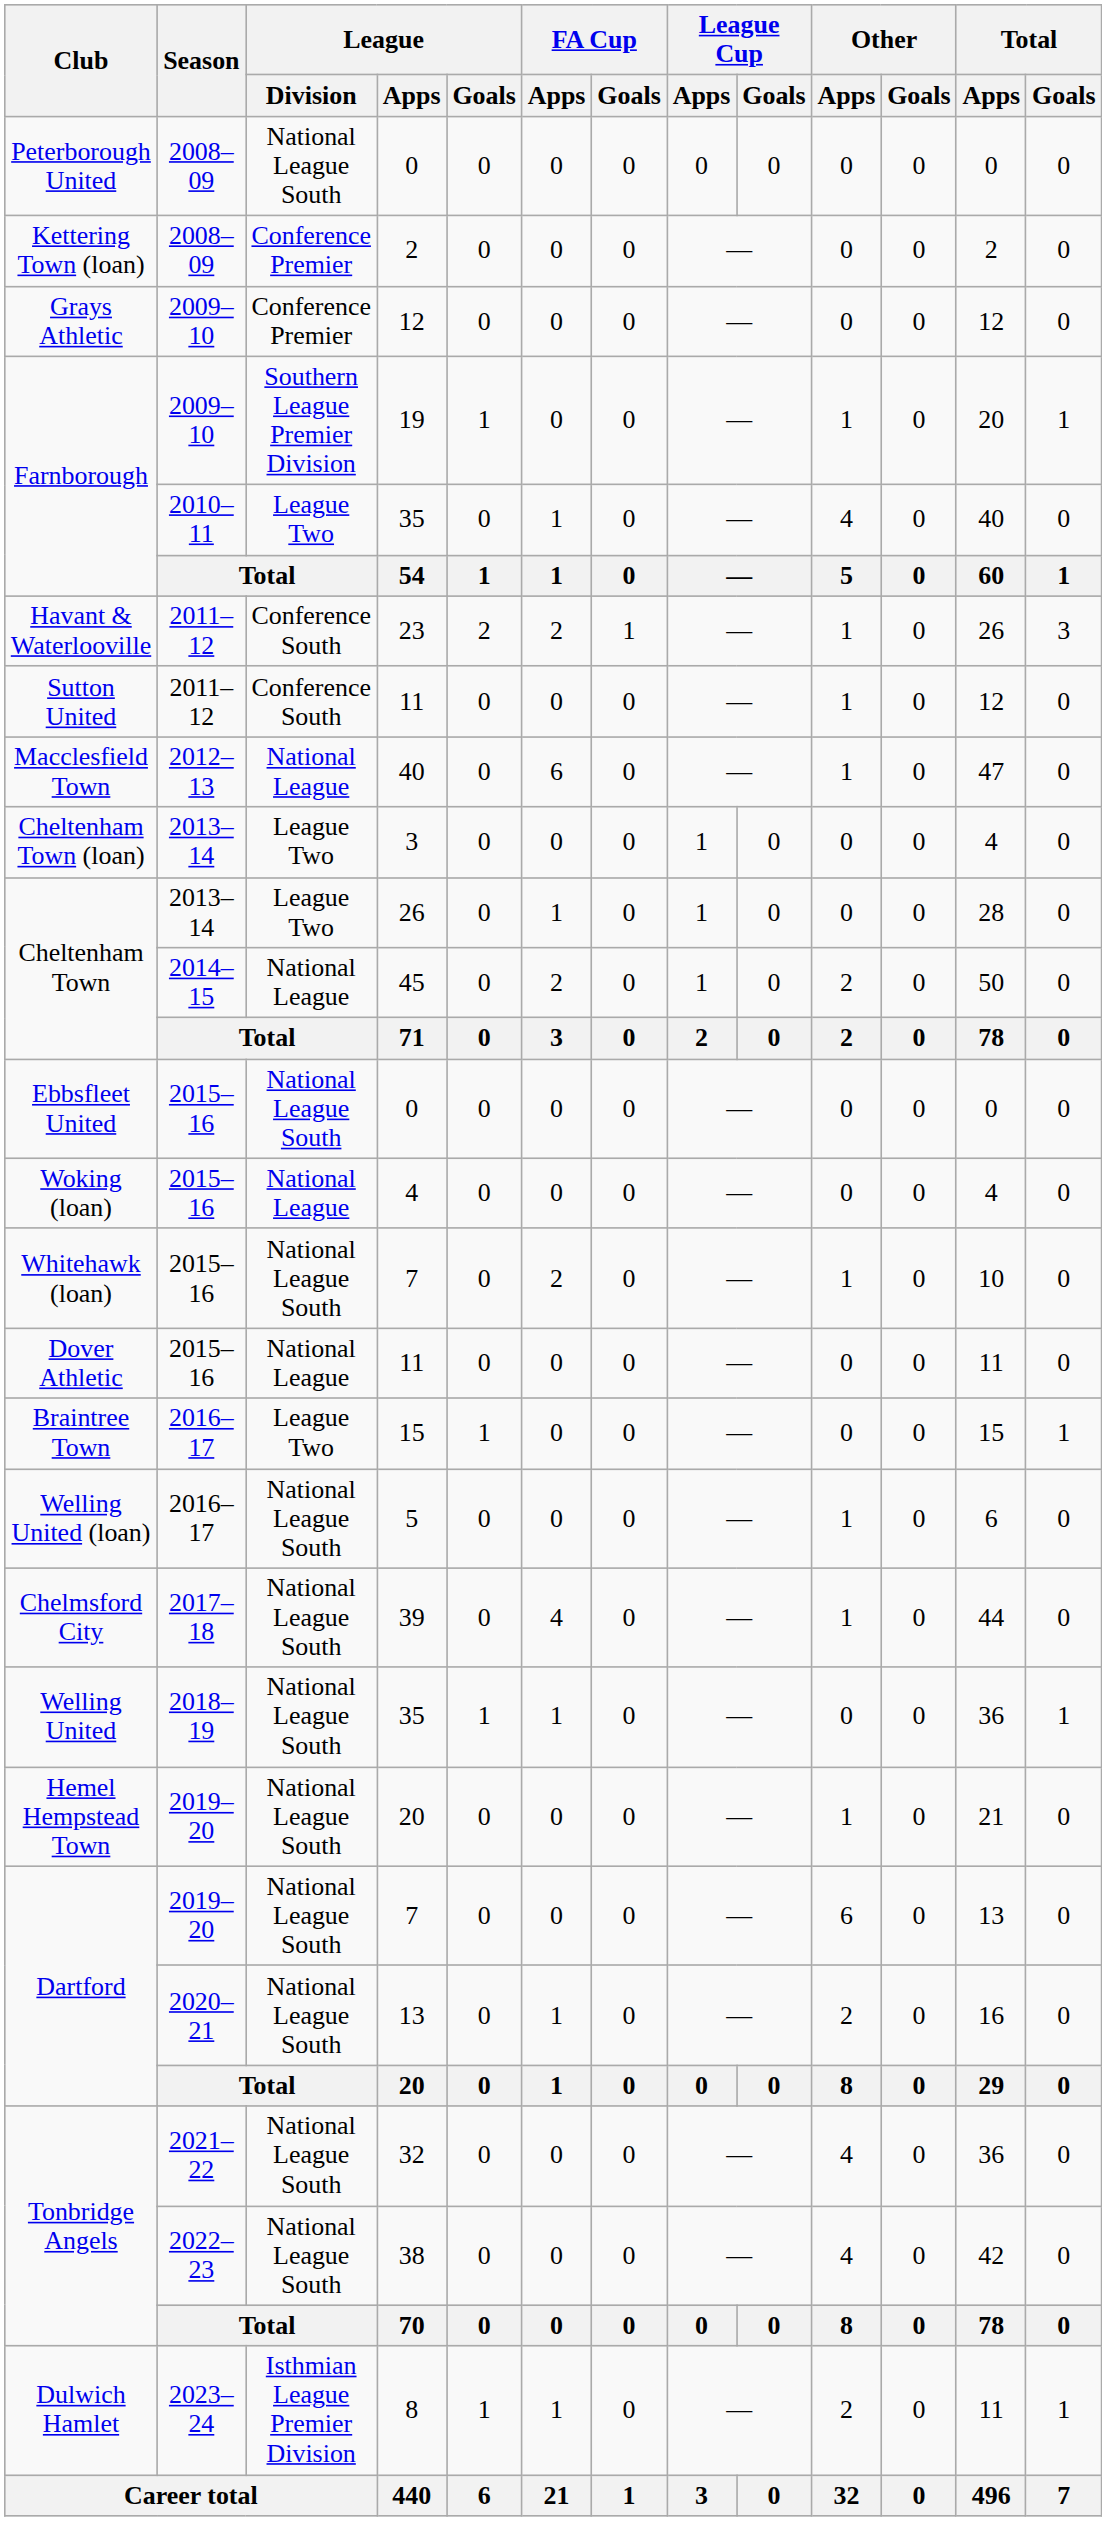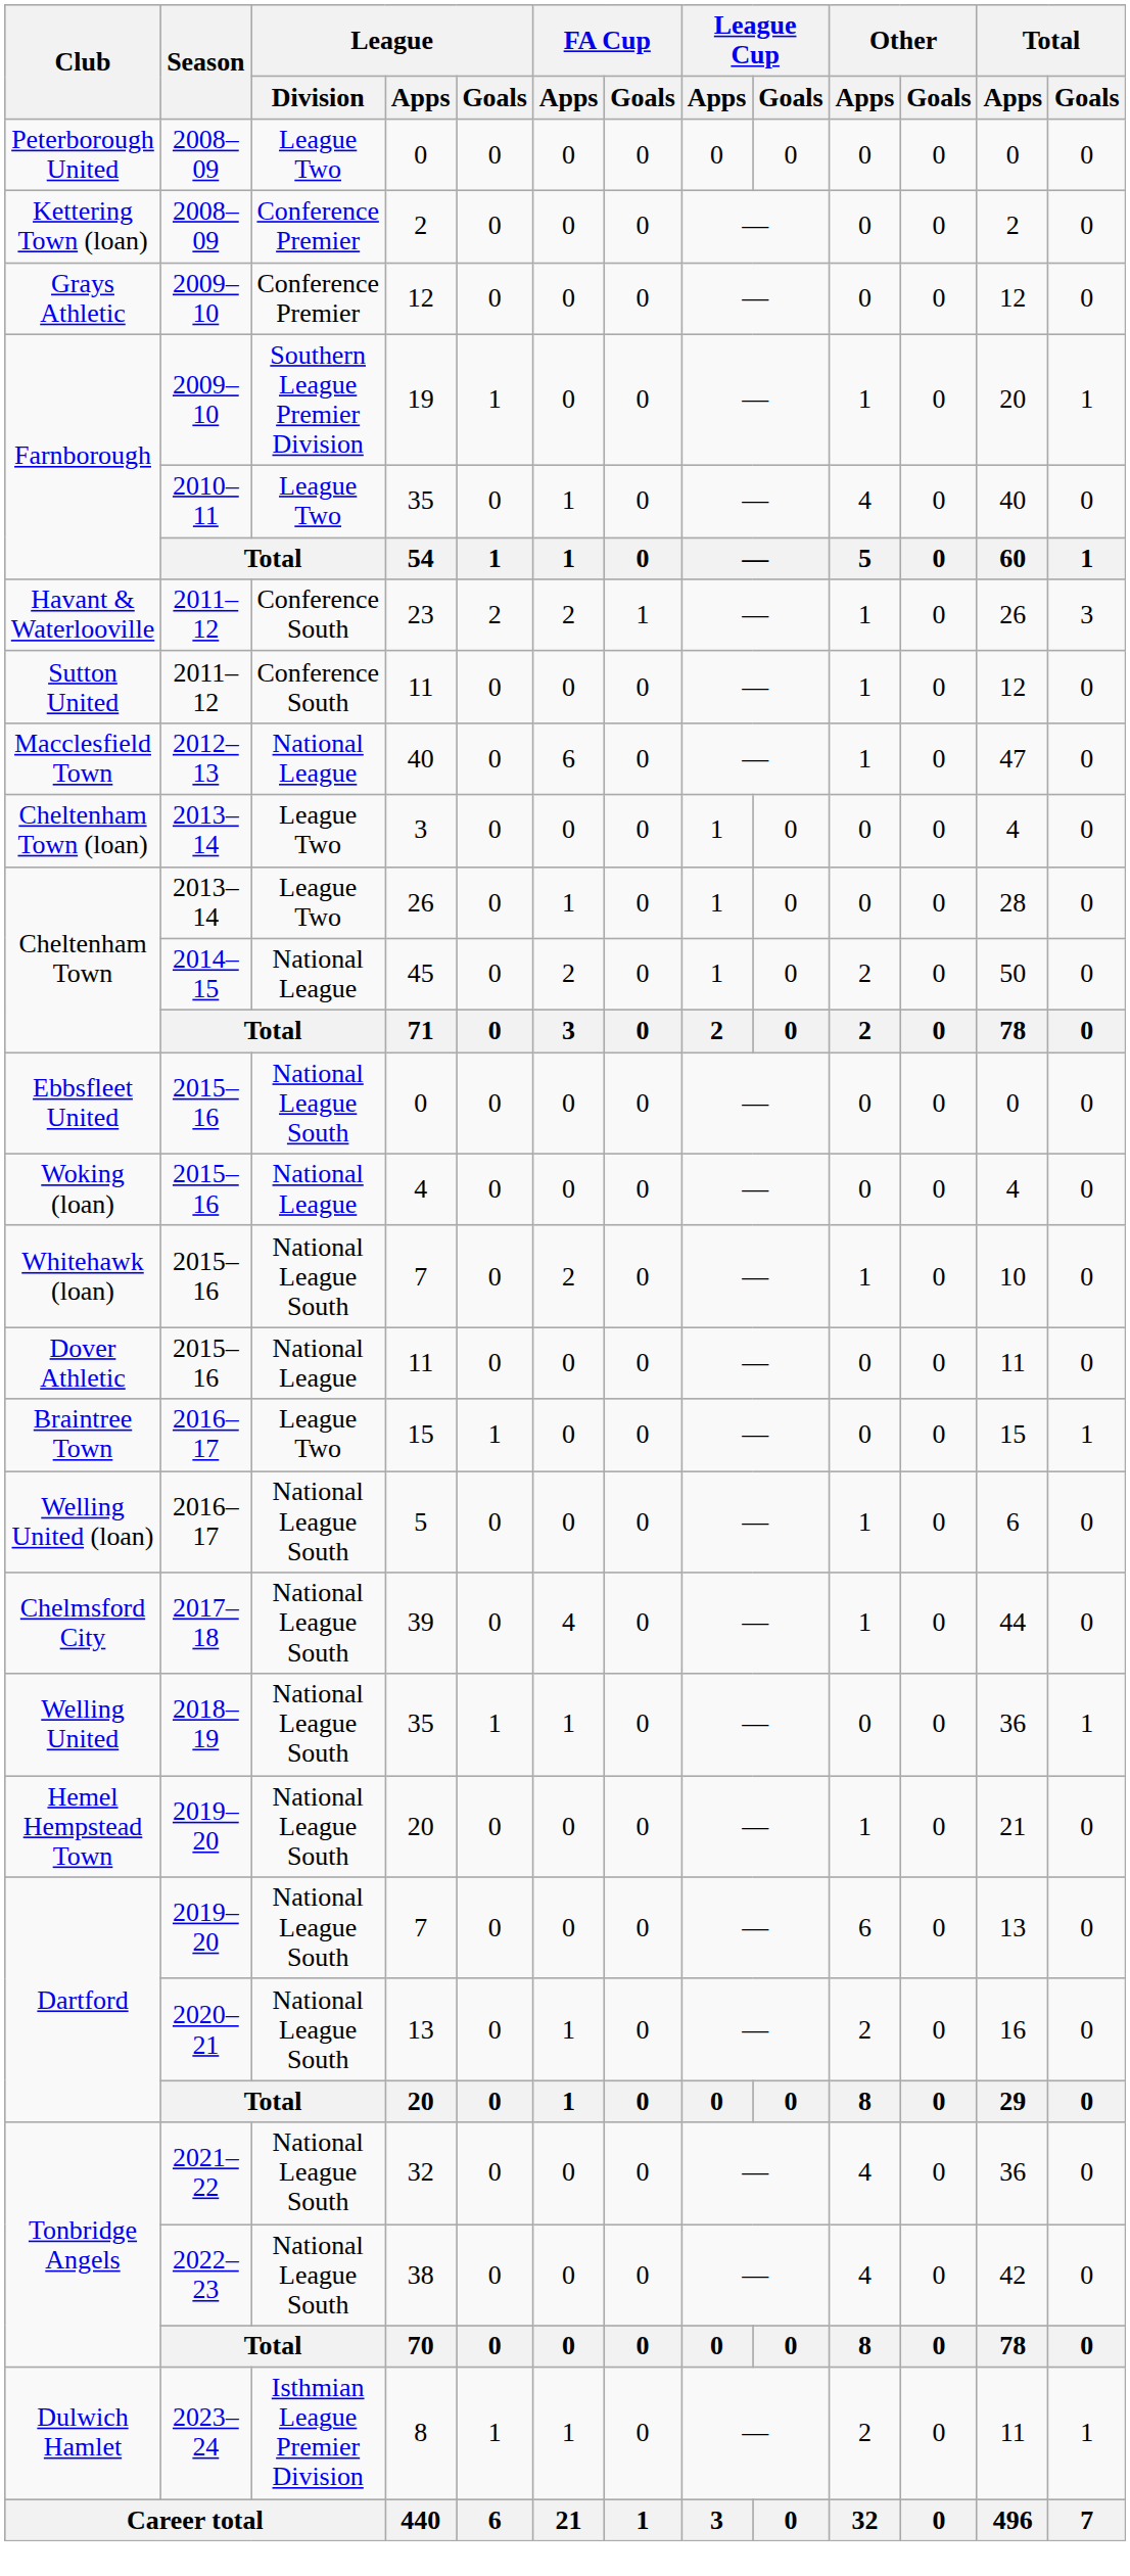Peterborough United | League / Division: National League South -> League Two
